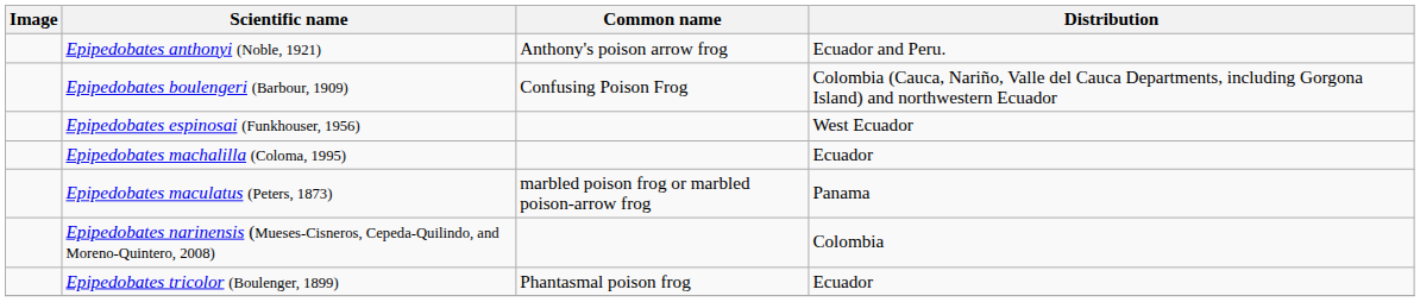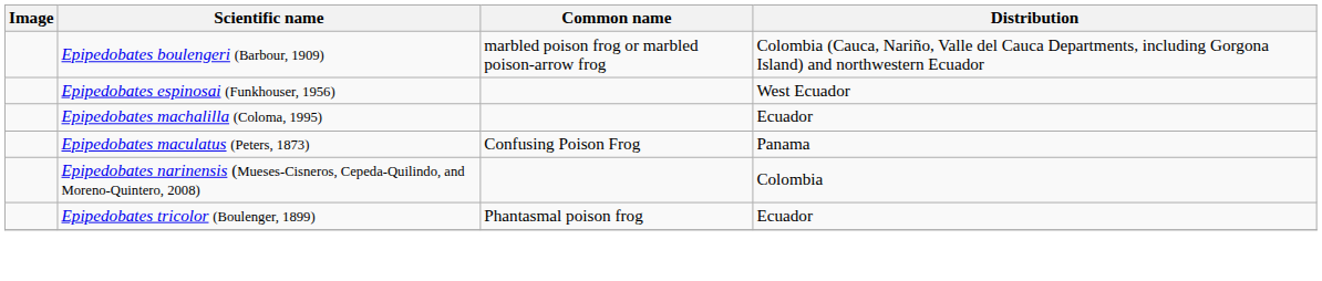- row: Epipedobates anthonyi (Noble, 1921) | Anthony's poison arrow frog | Ecuador and Peru.
Epipedobates boulengeri (Barbour, 1909) | Common name: Confusing Poison Frog -> marbled poison frog or marbled poison-arrow frog
Epipedobates maculatus (Peters, 1873) | Common name: marbled poison frog or marbled poison-arrow frog -> Confusing Poison Frog
